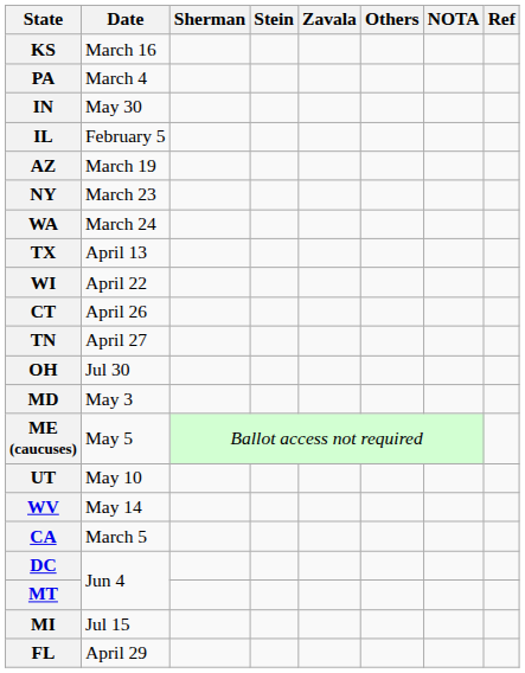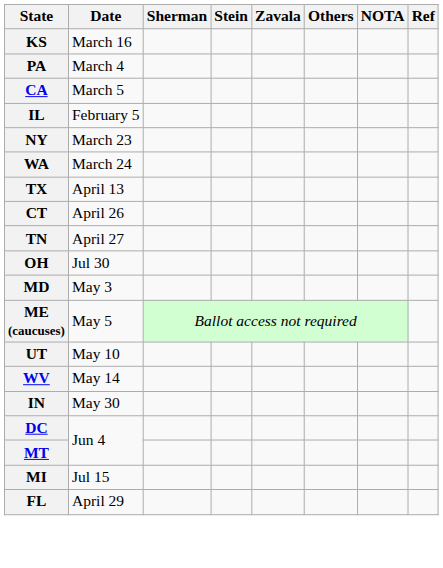rows swapped: CA <-> IN
- row: AZ | March 19
- row: WI | April 22
